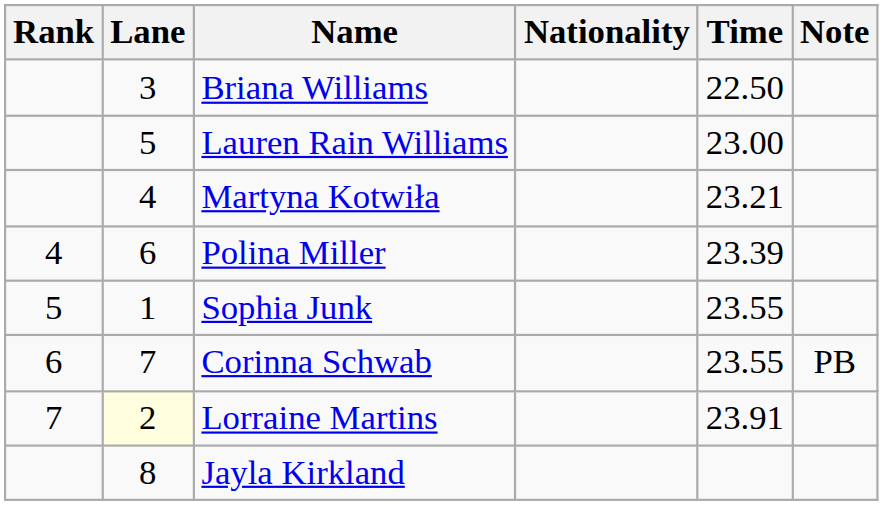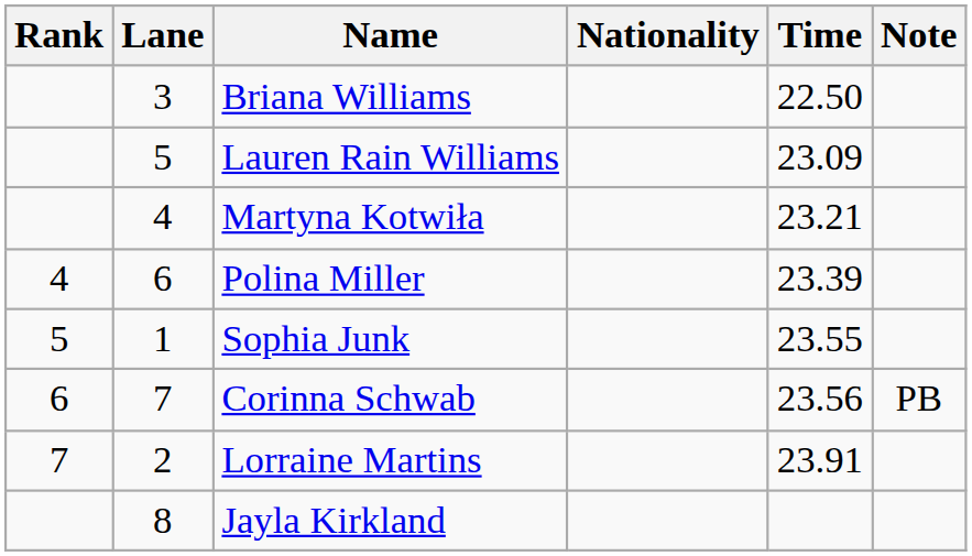Lauren Rain Williams | Time: 23.00 -> 23.09
Corinna Schwab | Time: 23.55 -> 23.56
Lorraine Martins | Lane: lightyellow background -> no background
